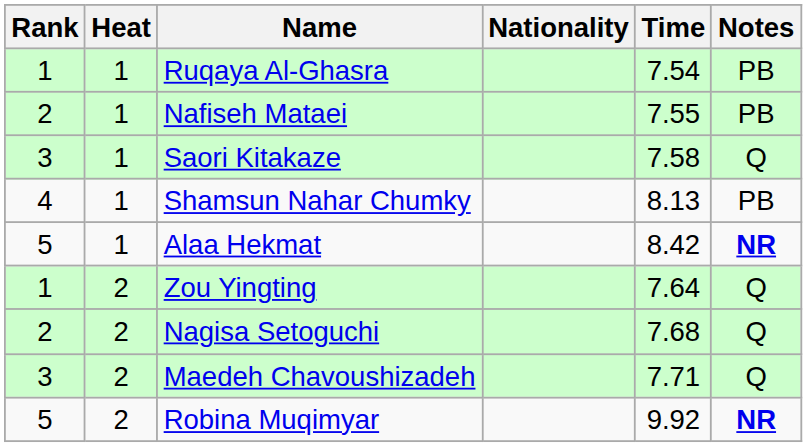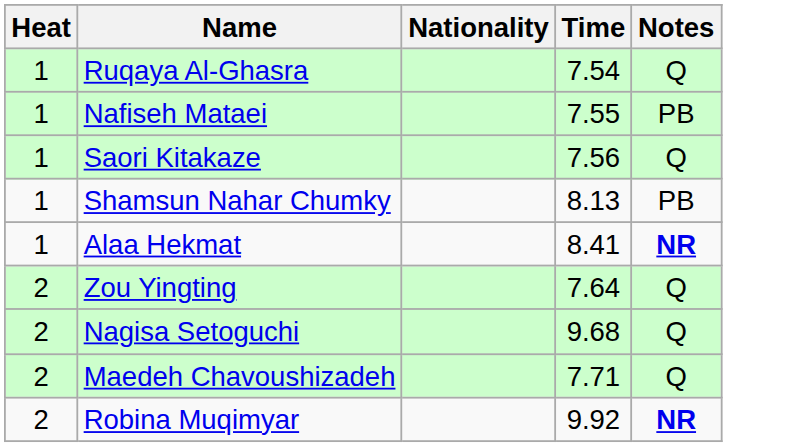- column: Rank | 1 | 2 | 3 | 4 | 5 | 1 | 2 | 3 | 5
Ruqaya Al-Ghasra | Notes: PB -> Q
Saori Kitakaze | Time: 7.58 -> 7.56
Alaa Hekmat | Time: 8.42 -> 8.41
Nagisa Setoguchi | Time: 7.68 -> 9.68
